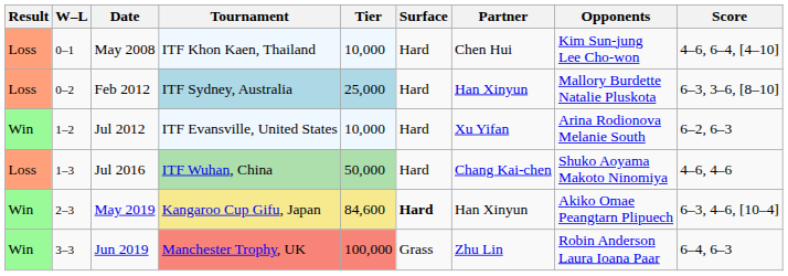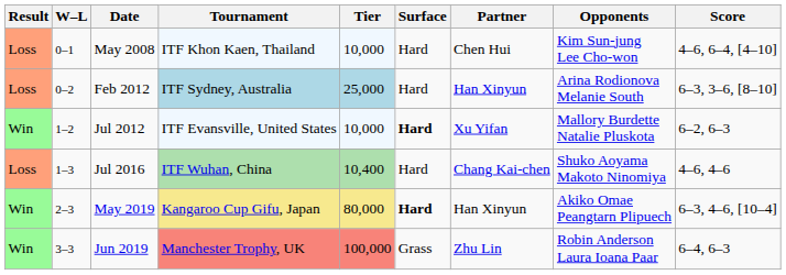Feb 2012 | Opponents: Mallory Burdette Natalie Pluskota -> Arina Rodionova Melanie South
Jul 2012 | Surface: normal -> bold
Jul 2012 | Opponents: Arina Rodionova Melanie South -> Mallory Burdette Natalie Pluskota
Jul 2016 | Tier: 50,000 -> 10,400
May 2019 | Tier: 84,600 -> 80,000
